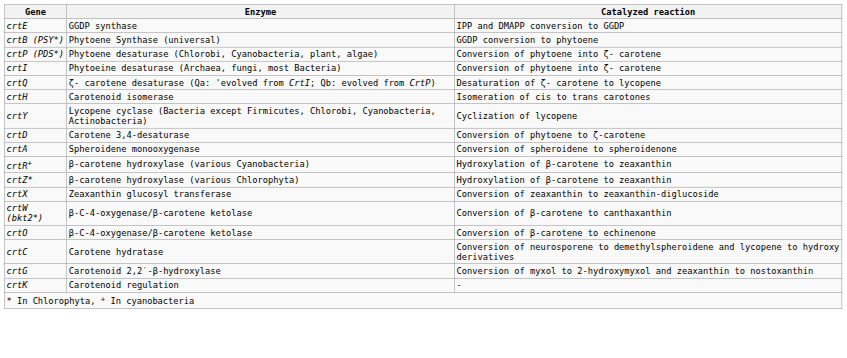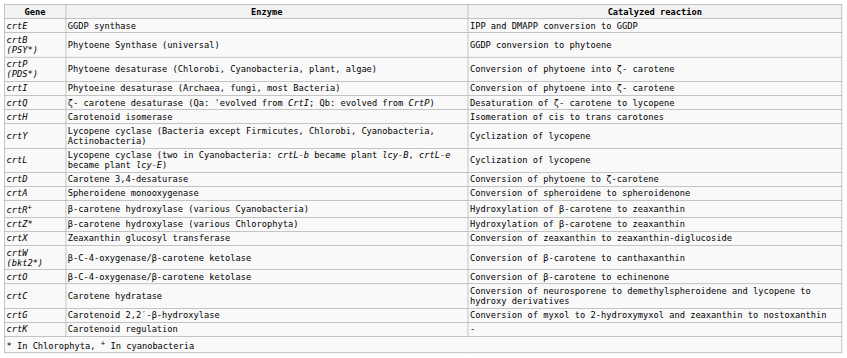+ row: crtL | Lycopene cyclase (two in Cyanobacteria: crtL-b became plant lcy-B, crtL-e became plant lcy-E) | Cyclization of lycopene
